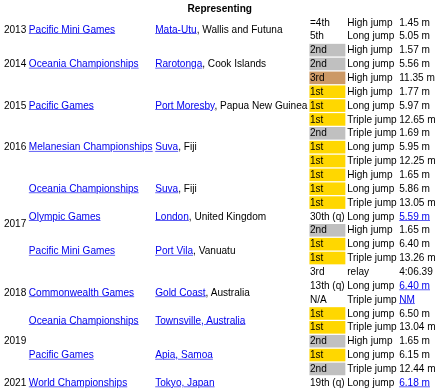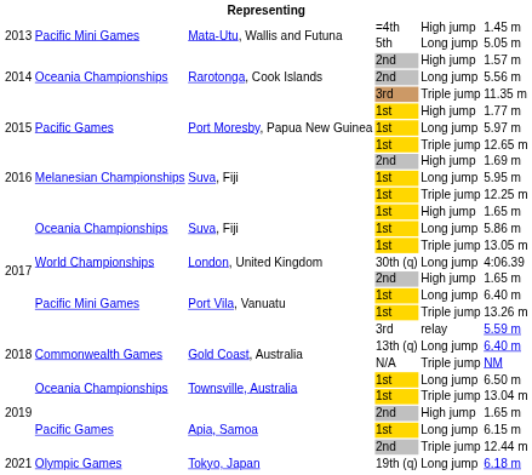Rarotonga, Cook Islands / 3rd | column 5: High jump -> Triple jump
Suva, Fiji / 2nd | column 5: Triple jump -> High jump
London, United Kingdom | column 2: Olympic Games -> World Championships
London, United Kingdom | column 6: 5.59 m -> 4:06.39
Port Vila, Vanuatu / 3rd | column 6: 4:06.39 -> 5.59 m
Tokyo, Japan | column 2: World Championships -> Olympic Games
